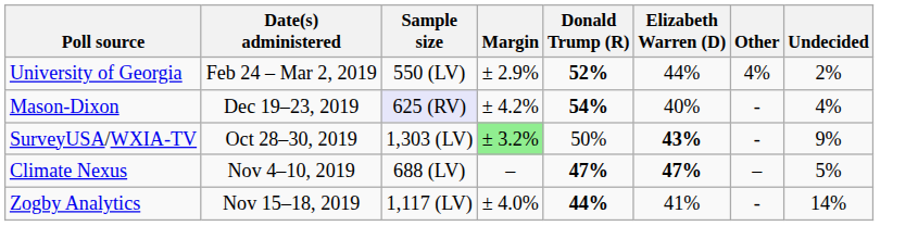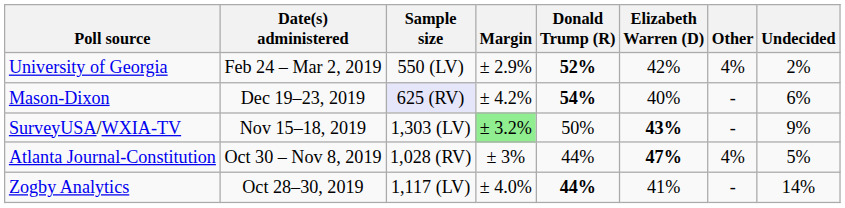University of Georgia | Elizabeth Warren (D): 44% -> 42%
Mason-Dixon | Undecided: 4% -> 6%
SurveyUSA/WXIA-TV | Date(s) administered: Oct 28–30, 2019 -> Nov 15–18, 2019
- row: Climate Nexus | Nov 4–10, 2019 | 688 (LV) | – | 47% | 47% | – | 5%
+ row: Atlanta Journal-Constitution | Oct 30 – Nov 8, 2019 | 1,028 (RV) | ± 3% | 44% | 47% | 4% | 5%
Zogby Analytics | Date(s) administered: Nov 15–18, 2019 -> Oct 28–30, 2019
